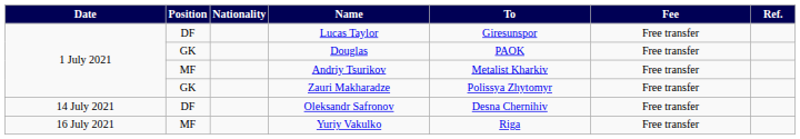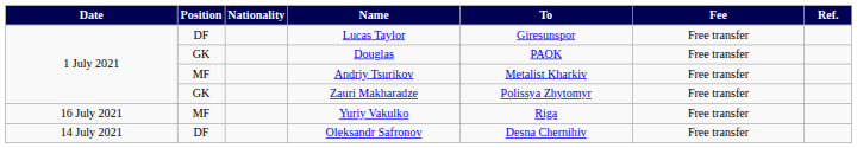rows swapped: Oleksandr Safronov <-> Yuriy Vakulko
